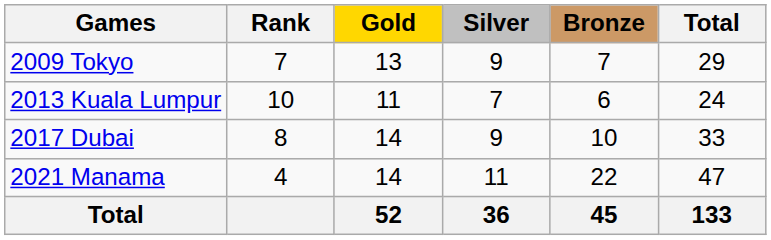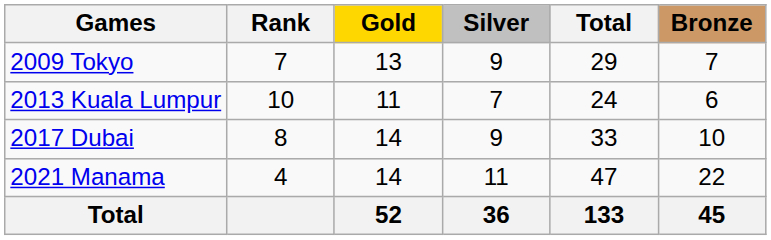columns swapped: Bronze <-> Total
